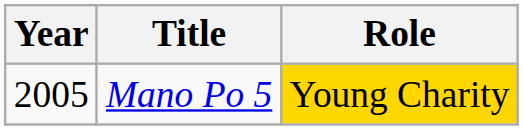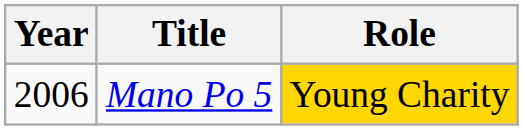Mano Po 5 | Year: 2005 -> 2006
